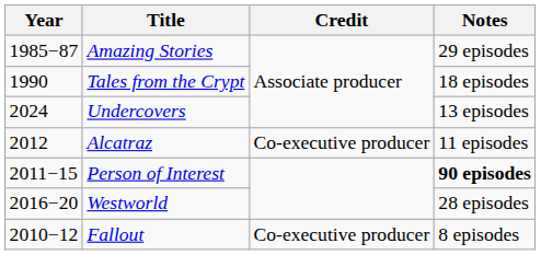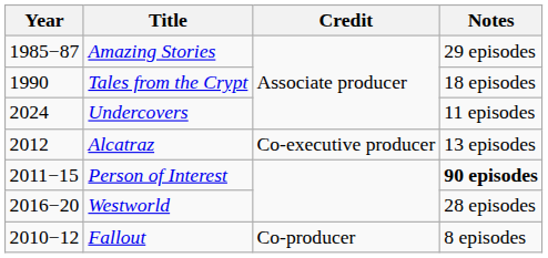Undercovers | Notes: 13 episodes -> 11 episodes
Alcatraz | Notes: 11 episodes -> 13 episodes
Fallout | Credit: Co-executive producer -> Co-producer
